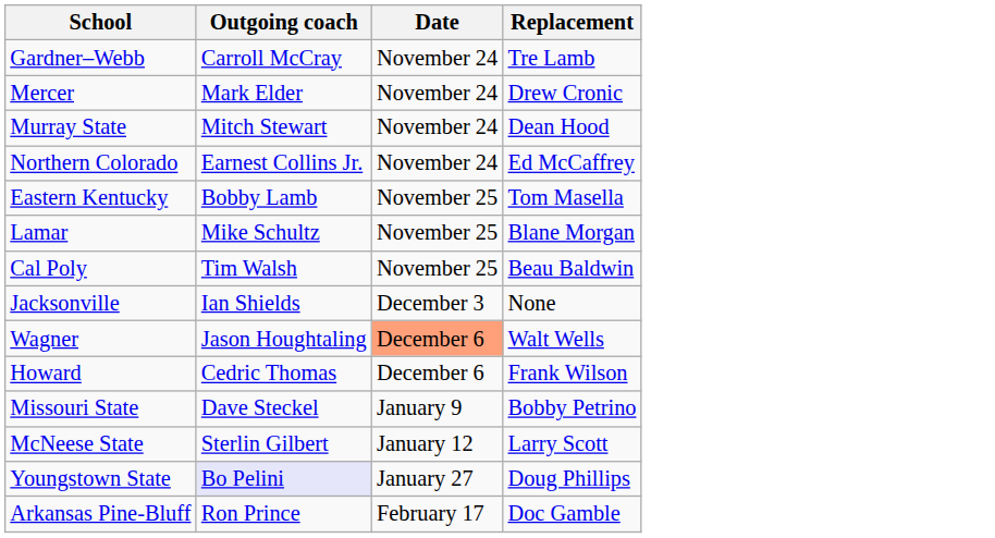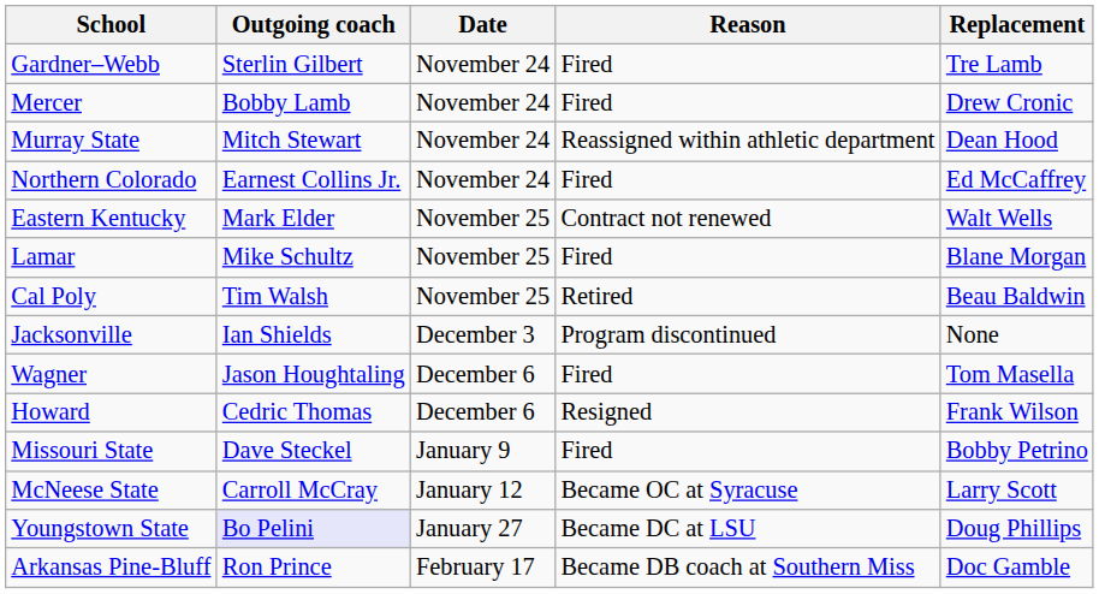+ column: Reason | Fired | Fired | Reassigned within athletic department | Fired | Contract not renewed | Fired | Retired | Program discontinued | Fired | Resigned | Fired | Became OC at Syracuse | Became DC at LSU | Became DB coach at Southern Miss
Gardner–Webb | Outgoing coach: Carroll McCray -> Sterlin Gilbert
Mercer | Outgoing coach: Mark Elder -> Bobby Lamb
Eastern Kentucky | Outgoing coach: Bobby Lamb -> Mark Elder
Eastern Kentucky | Replacement: Tom Masella -> Walt Wells
Wagner | Date: lightsalmon background -> no background
Wagner | Replacement: Walt Wells -> Tom Masella
McNeese State | Outgoing coach: Sterlin Gilbert -> Carroll McCray
